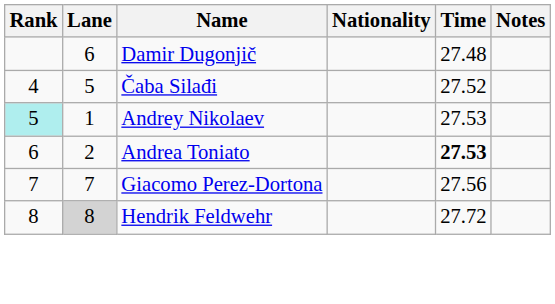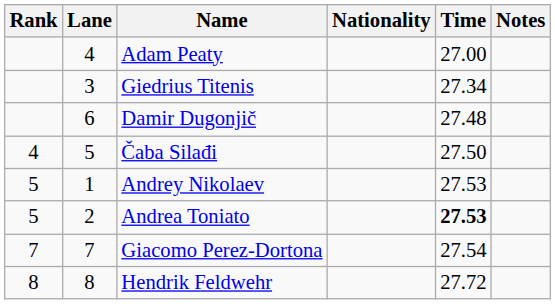+ row: 4 | Adam Peaty | 27.00
+ row: 3 | Giedrius Titenis | 27.34
Čaba Silađi | Time: 27.52 -> 27.50
Andrey Nikolaev | Rank: paleturquoise background -> no background
Andrea Toniato | Rank: 6 -> 5
Giacomo Perez-Dortona | Time: 27.56 -> 27.54
Hendrik Feldwehr | Lane: lightgrey background -> no background
